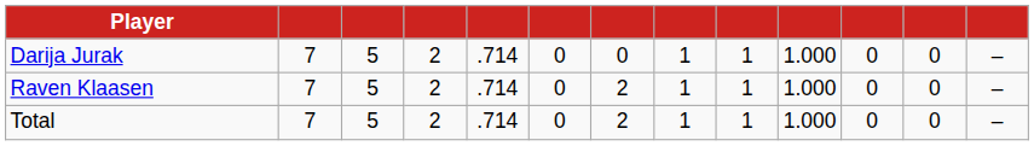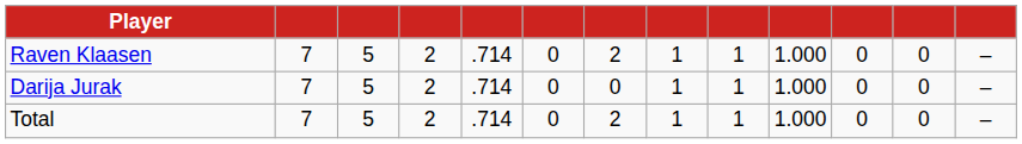rows swapped: Darija Jurak <-> Raven Klaasen
